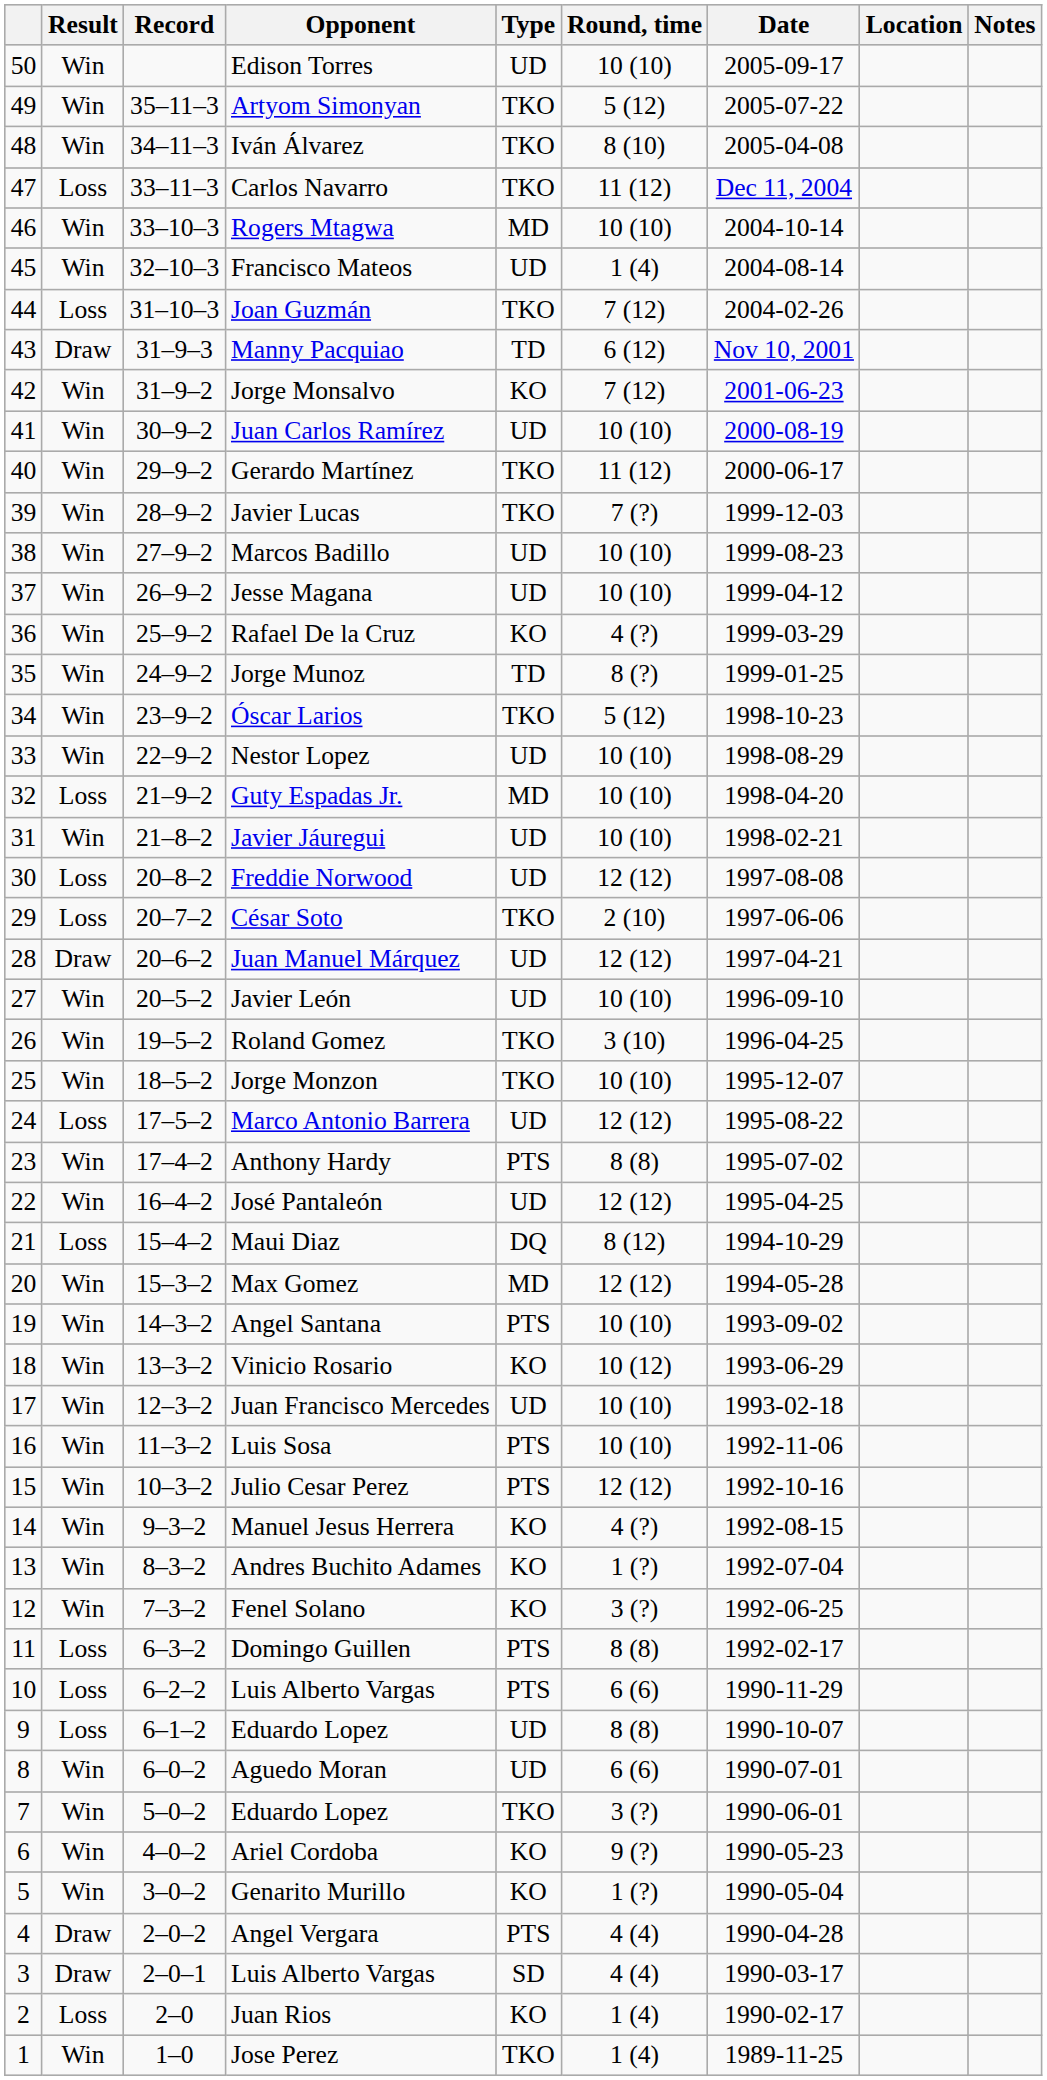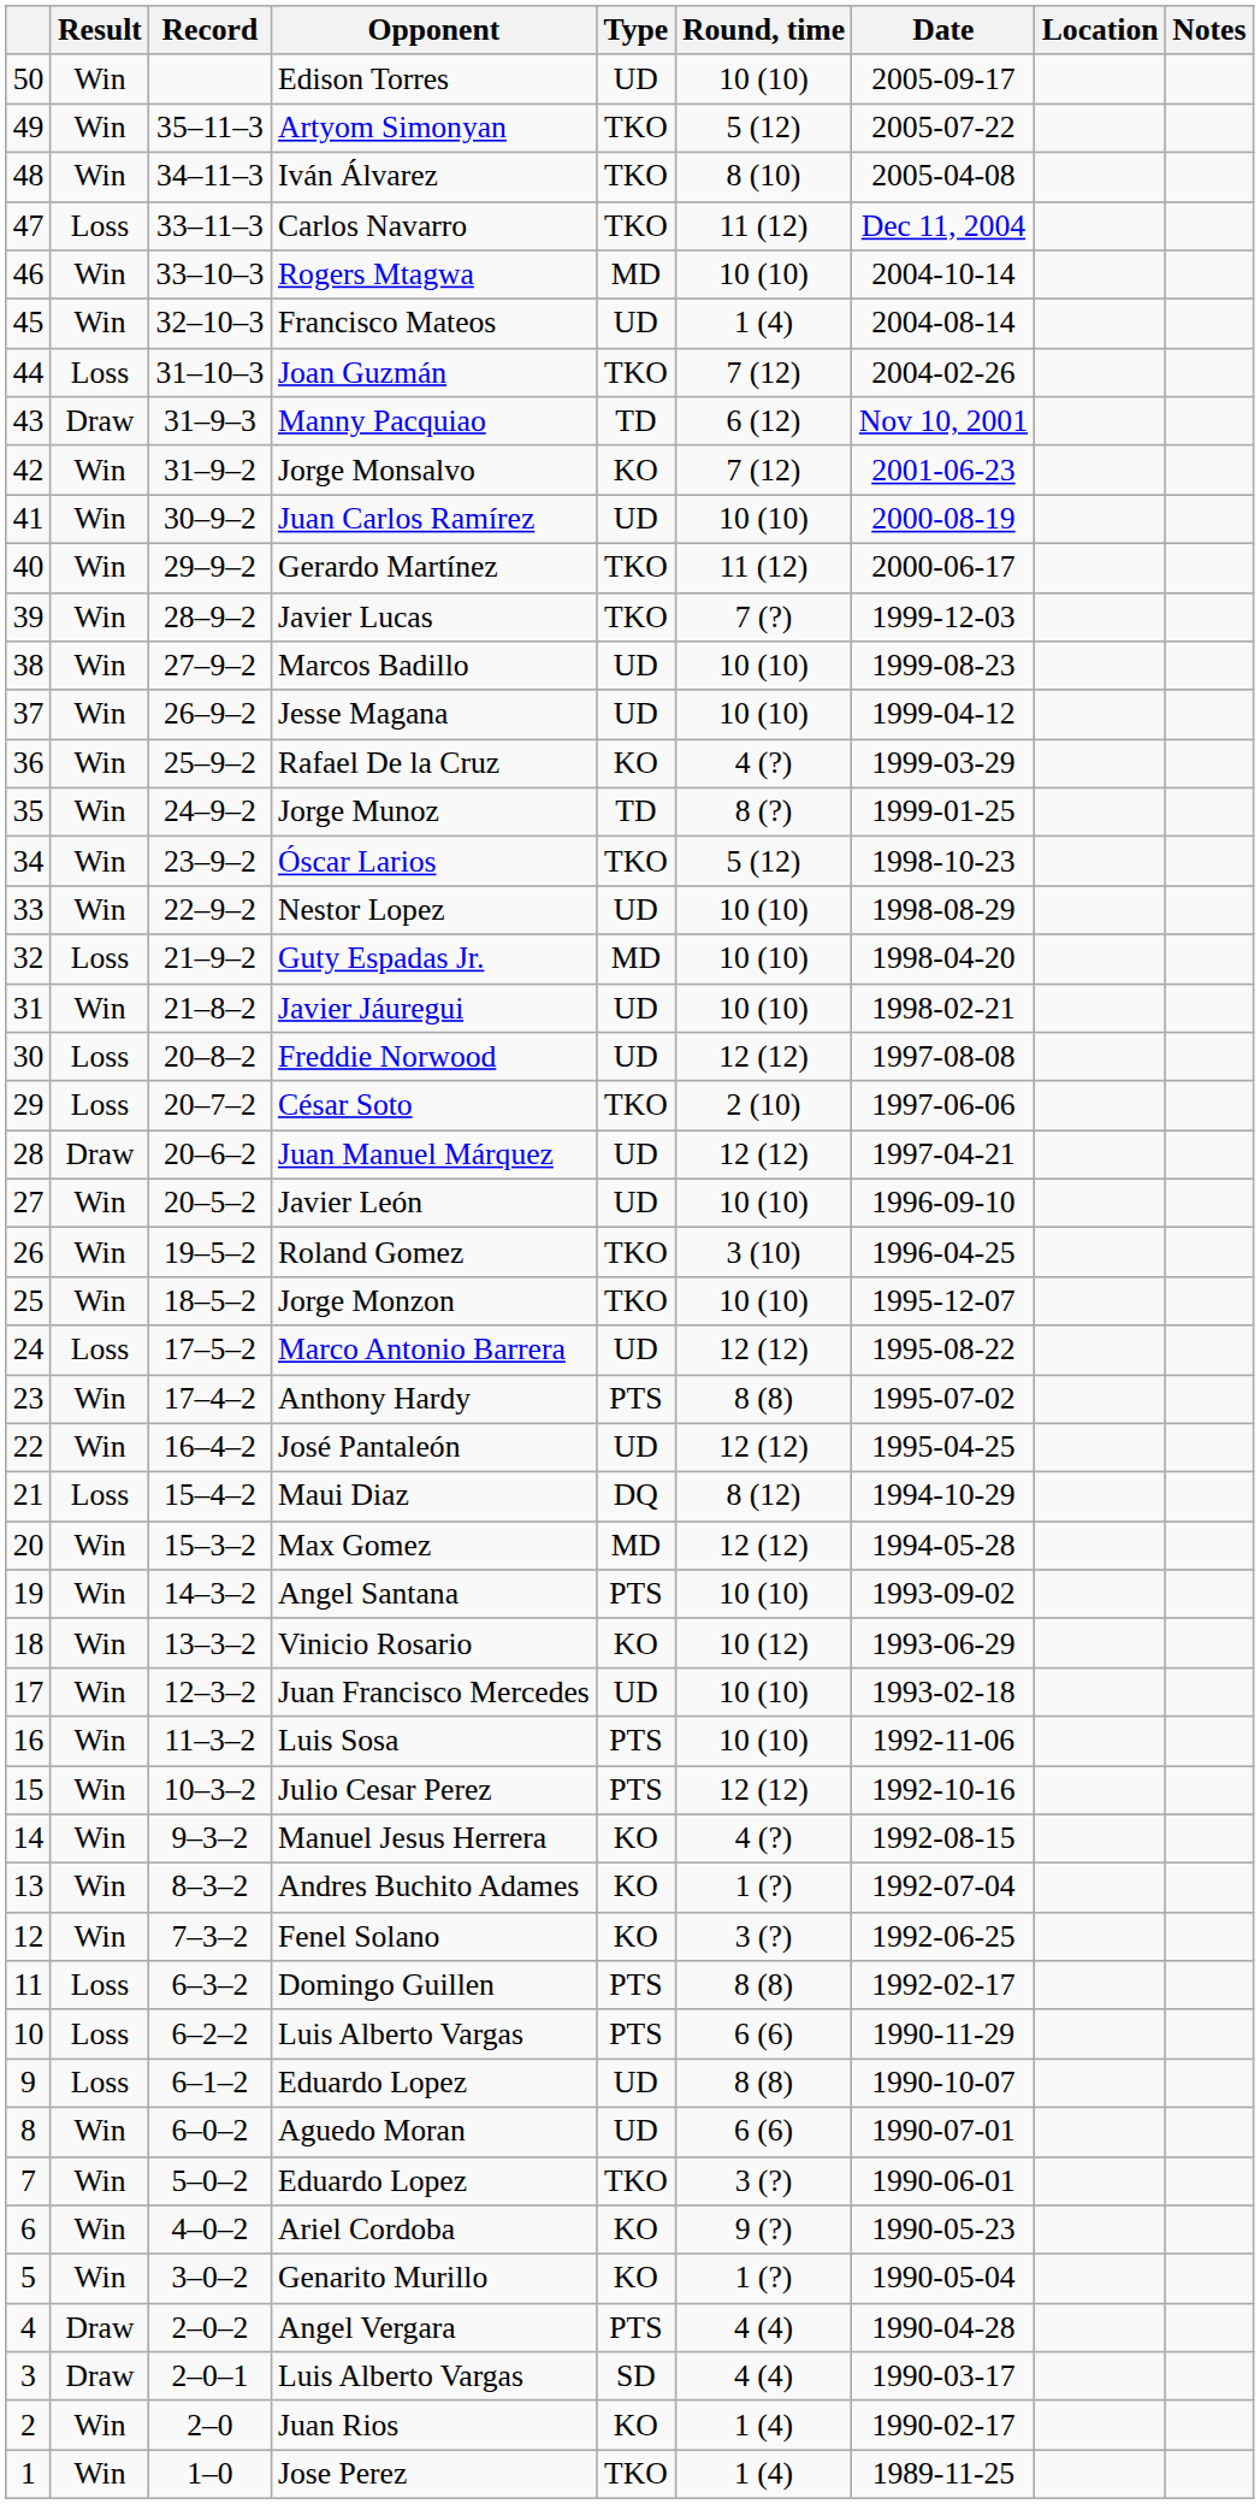Juan Rios | Result: Loss -> Win
